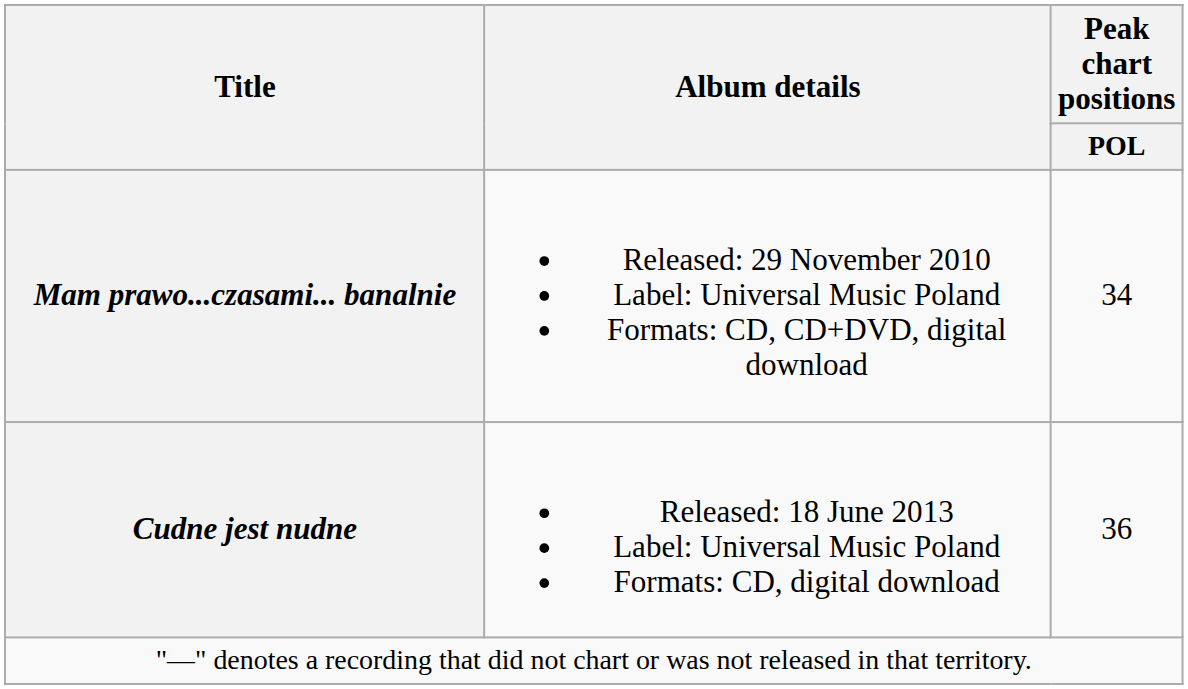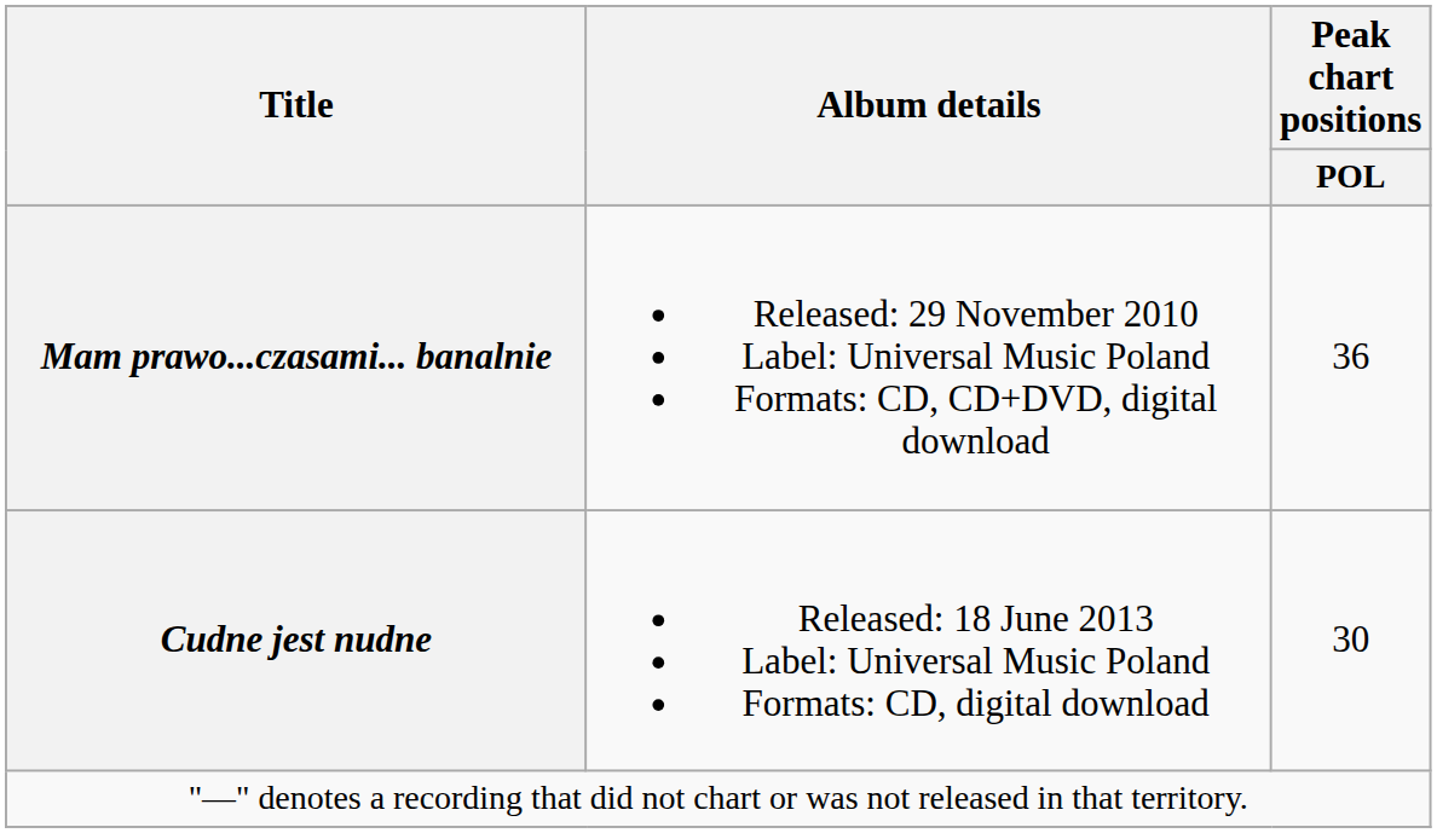Mam prawo...czasami... banalnie | Peak chart positions / POL: 34 -> 36
Cudne jest nudne | Peak chart positions / POL: 36 -> 30
